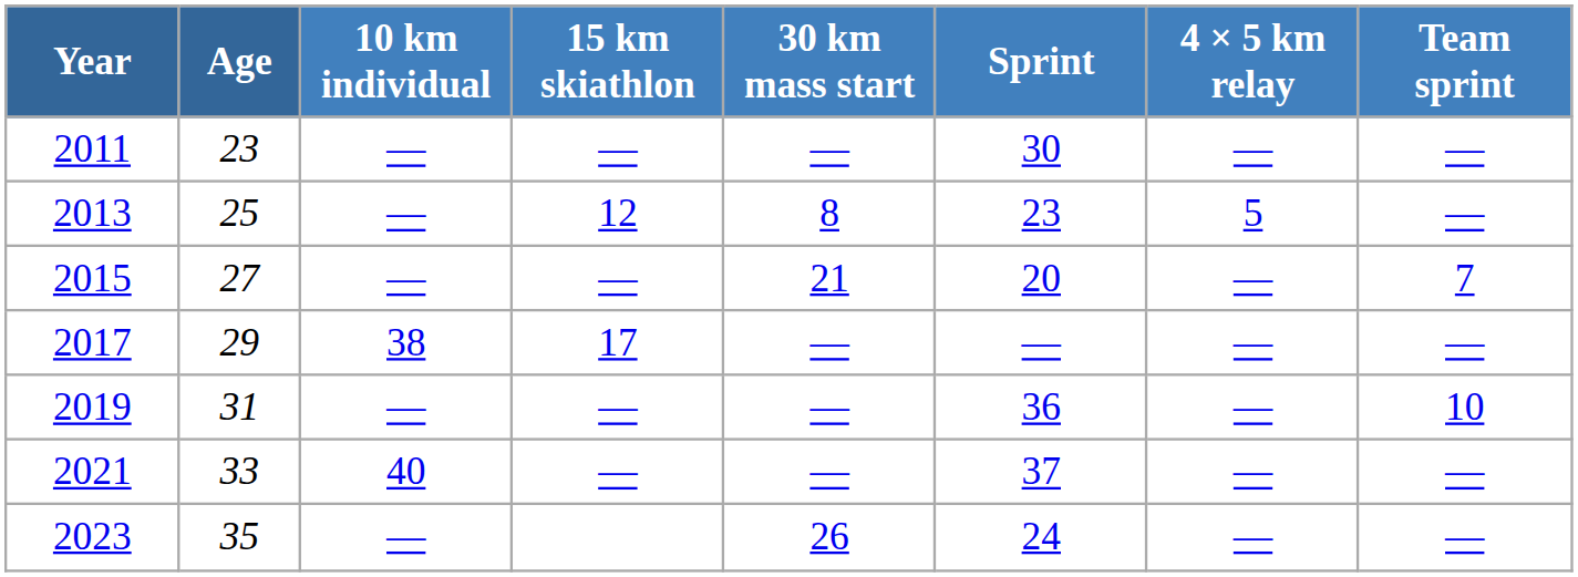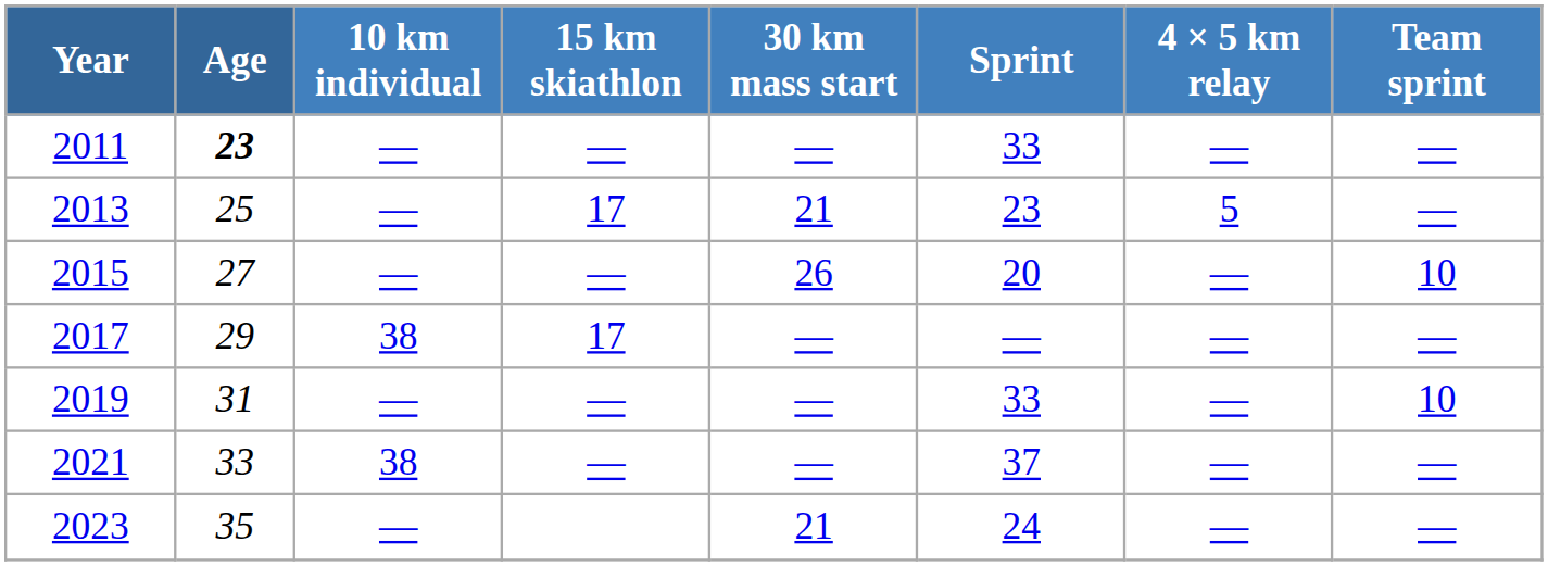2011 | Age: normal -> bold
2011 | Sprint: 30 -> 33
2013 | 15 km skiathlon: 12 -> 17
2013 | 30 km mass start: 8 -> 21
2015 | 30 km mass start: 21 -> 26
2015 | Team sprint: 7 -> 10
2019 | Sprint: 36 -> 33
2021 | 10 km individual: 40 -> 38
2023 | 30 km mass start: 26 -> 21
